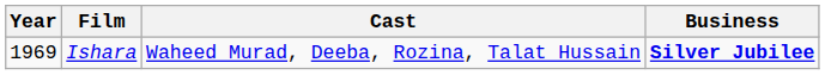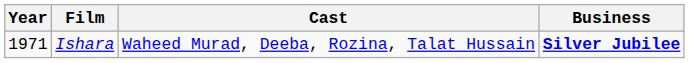Ishara | Year: 1969 -> 1971
